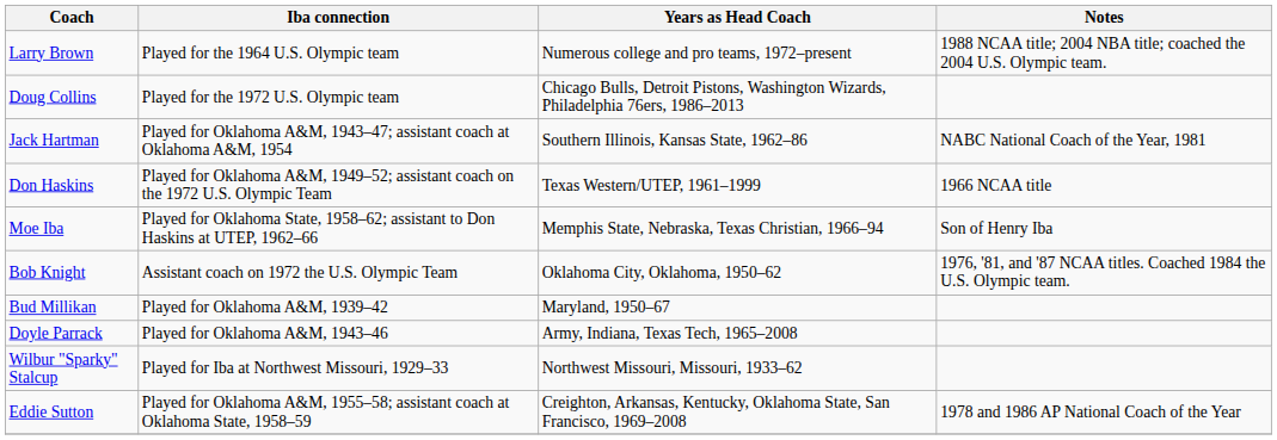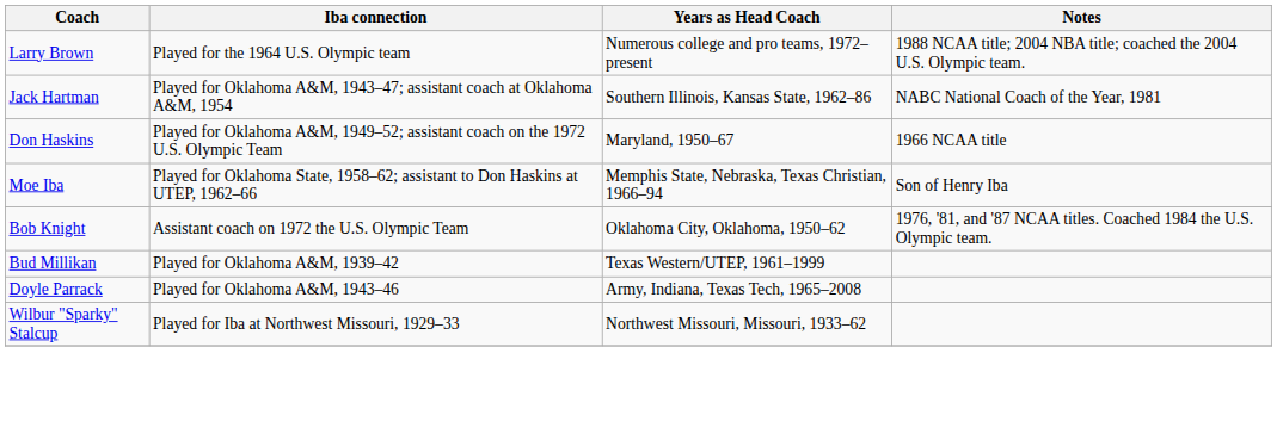- row: Doug Collins | Played for the 1972 U.S. Olympic team | Chicago Bulls, Detroit Pistons, Washington Wizards, Philadelphia 76ers, 1986–2013
Don Haskins | Years as Head Coach: Texas Western/UTEP, 1961–1999 -> Maryland, 1950–67
Bud Millikan | Years as Head Coach: Maryland, 1950–67 -> Texas Western/UTEP, 1961–1999
- row: Eddie Sutton | Played for Oklahoma A&M, 1955–58; assistant coach at Oklahoma State, 1958–59 | Creighton, Arkansas, Kentucky, Oklahoma State, San Francisco, 1969–2008 | 1978 and 1986 AP National Coach of the Year
